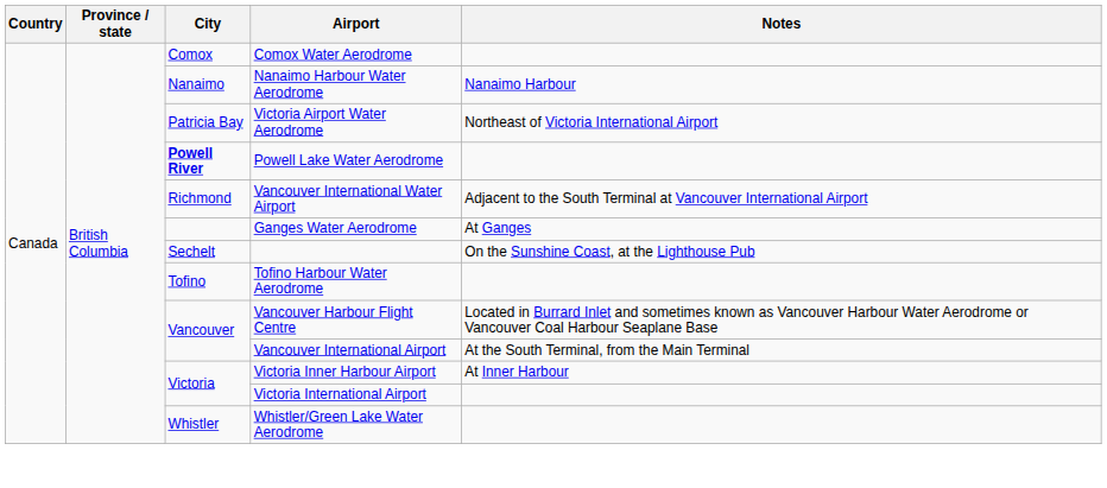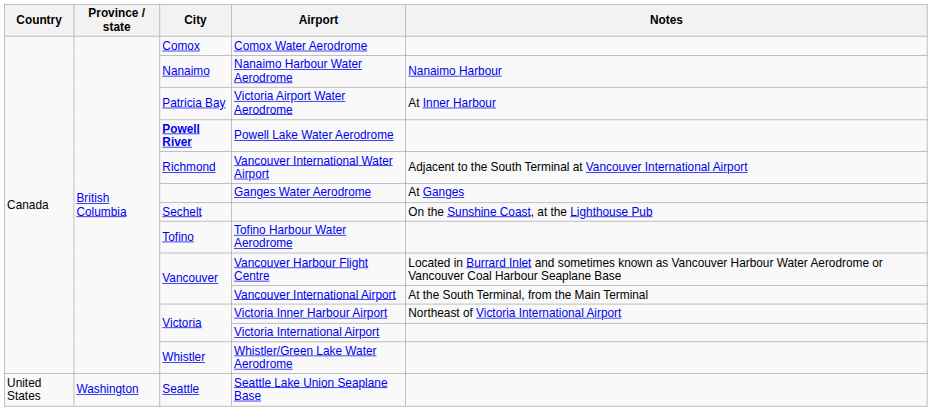Victoria Airport Water Aerodrome | Notes: Northeast of Victoria International Airport -> At Inner Harbour
Victoria Inner Harbour Airport | Notes: At Inner Harbour -> Northeast of Victoria International Airport
+ row: United States | Washington | Seattle | Seattle Lake Union Seaplane Base
